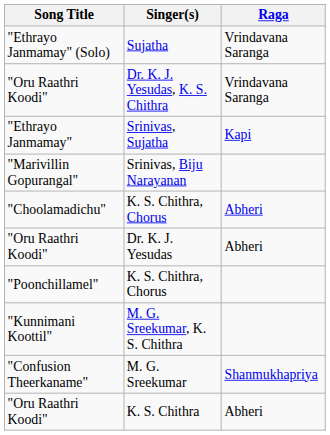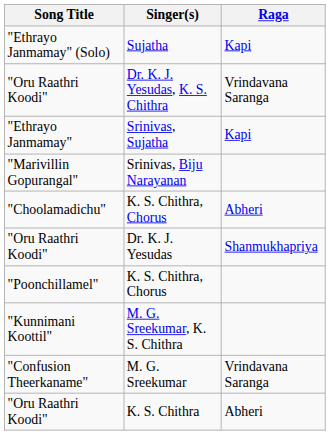Sujatha | Raga: Vrindavana Saranga -> Kapi
Dr. K. J. Yesudas | Raga: Abheri -> Shanmukhapriya
M. G. Sreekumar | Raga: Shanmukhapriya -> Vrindavana Saranga
